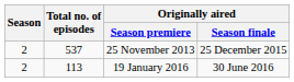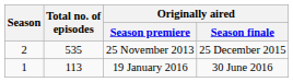25 November 2013 | Total no. of episodes: 537 -> 535
19 January 2016 | Season: 2 -> 1
